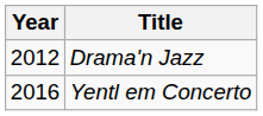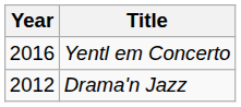rows swapped: Drama'n Jazz <-> Yentl em Concerto
